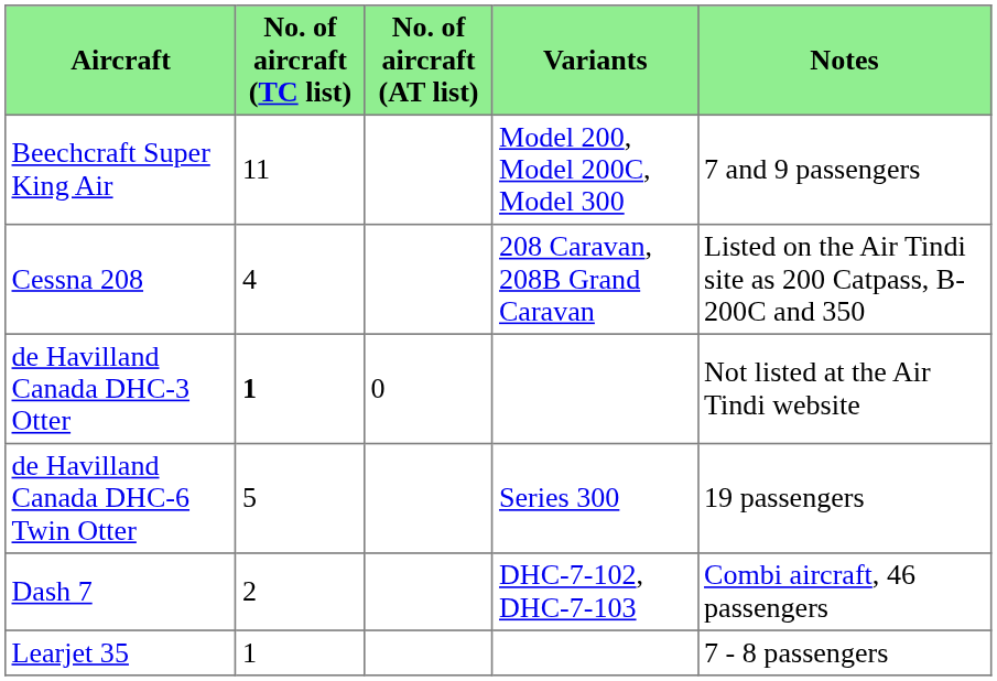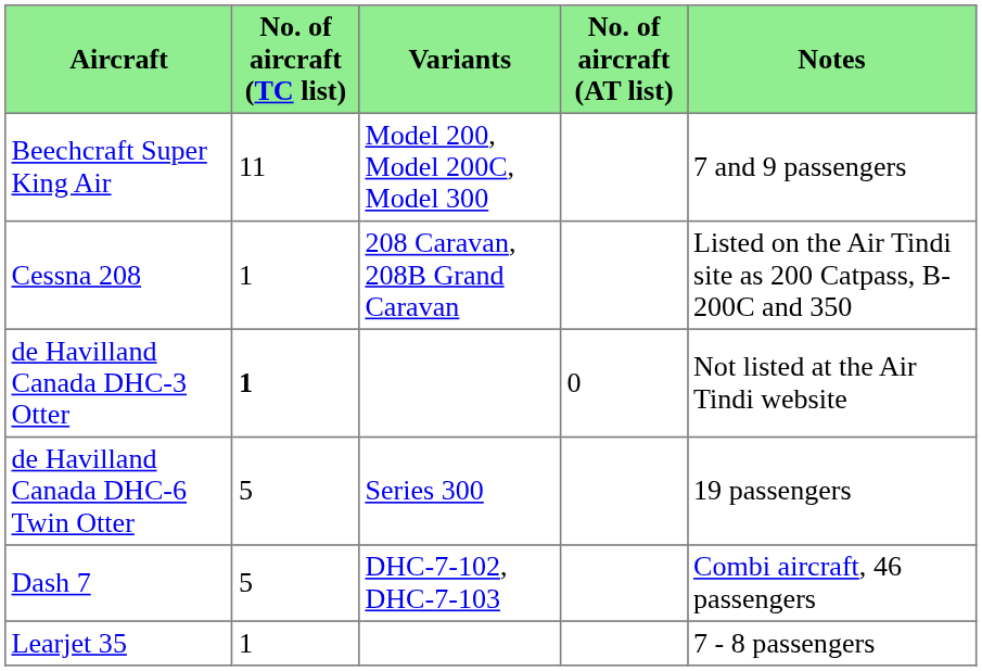columns swapped: No. of aircraft (AT list) <-> Variants
Cessna 208 | No. of aircraft (TC list): 4 -> 1
Dash 7 | No. of aircraft (TC list): 2 -> 5
